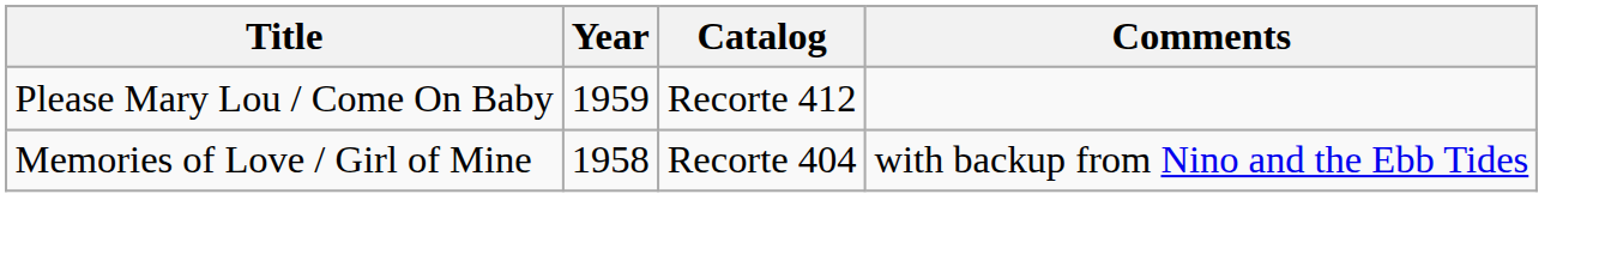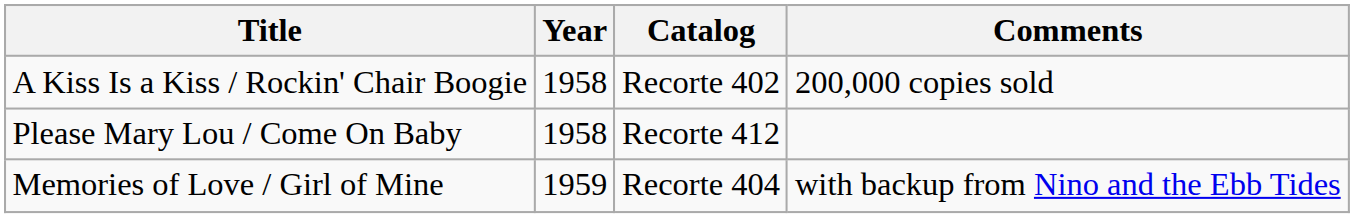+ row: A Kiss Is a Kiss / Rockin' Chair Boogie | 1958 | Recorte 402 | 200,000 copies sold
Please Mary Lou / Come On Baby | Year: 1959 -> 1958
Memories of Love / Girl of Mine | Year: 1958 -> 1959
